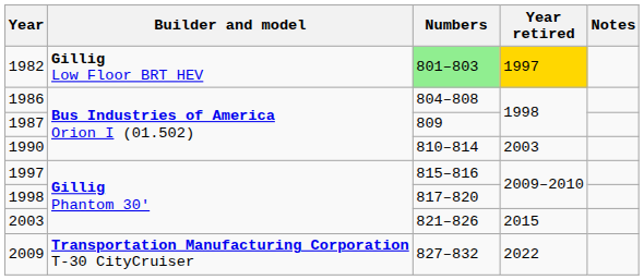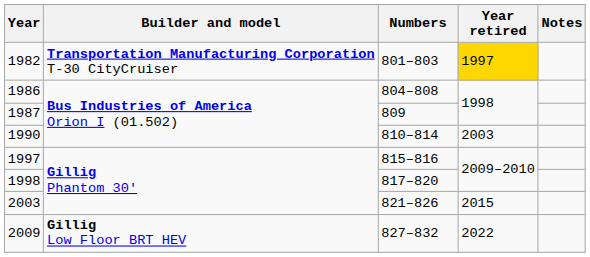1982 | Builder and model: Gillig Low Floor BRT HEV -> Transportation Manufacturing Corporation T-30 CityCruiser
1982 | Numbers: lightgreen background -> no background
2009 | Builder and model: Transportation Manufacturing Corporation T-30 CityCruiser -> Gillig Low Floor BRT HEV
